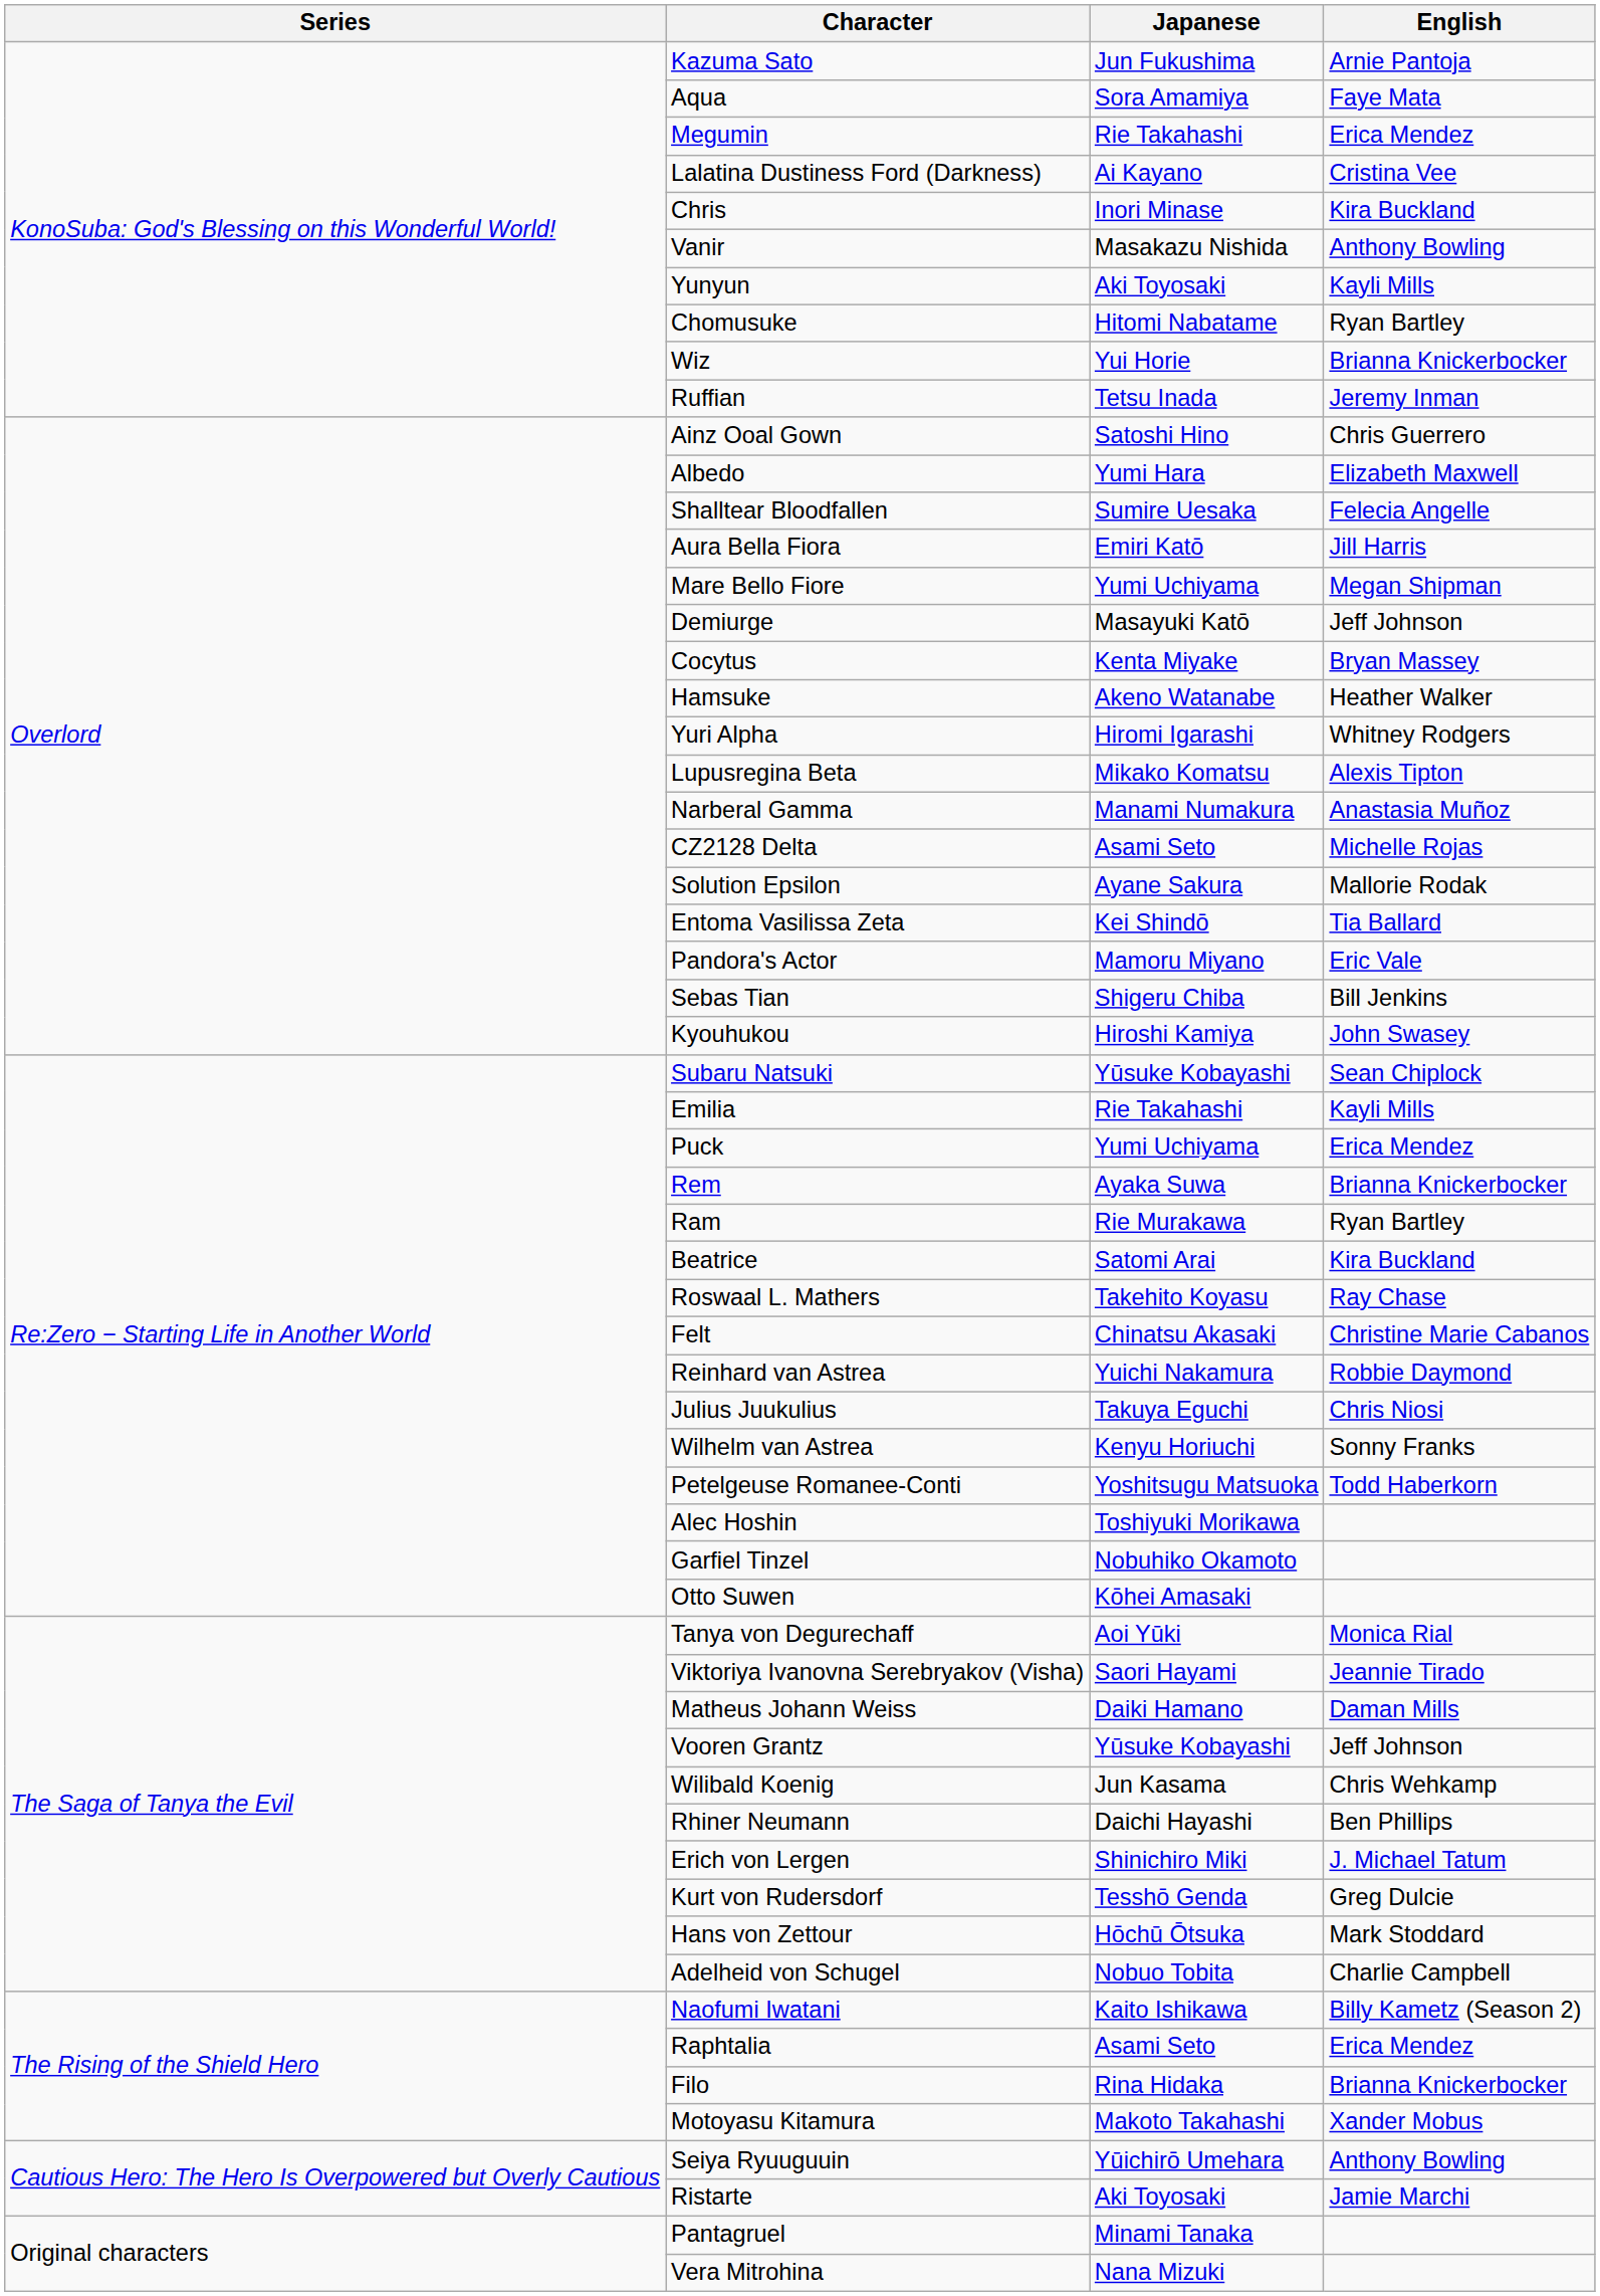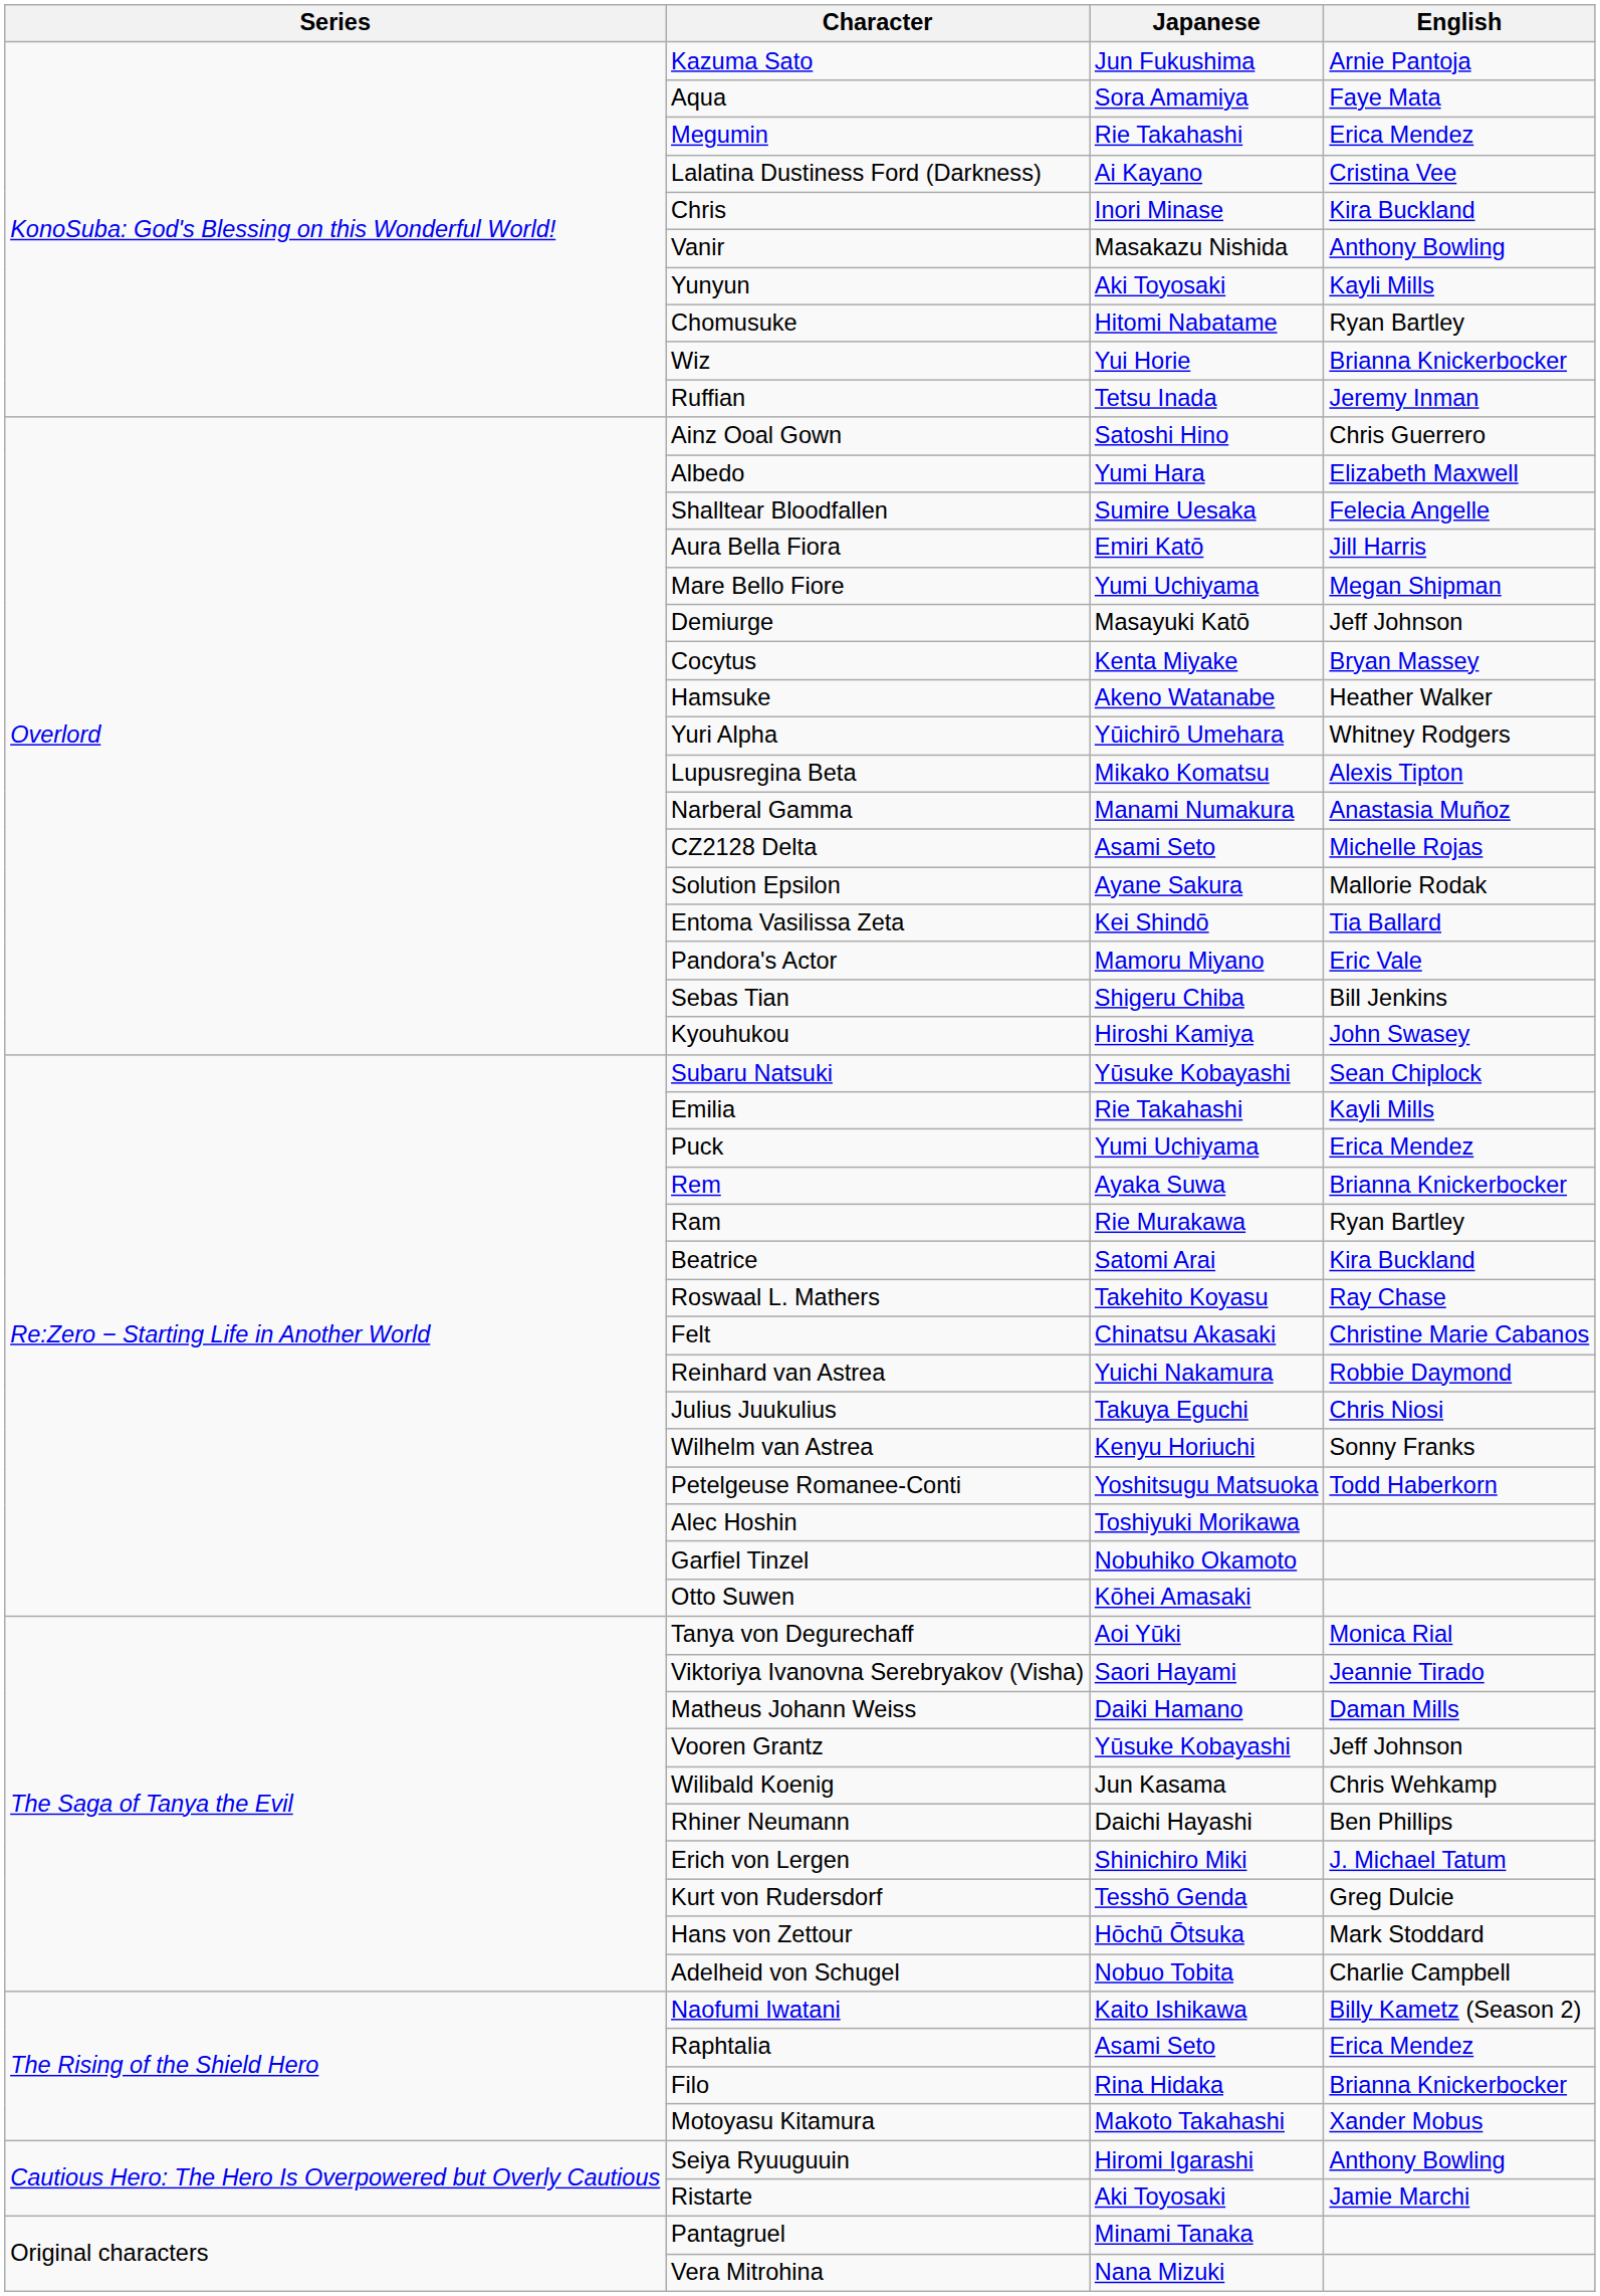Yuri Alpha | Japanese: Hiromi Igarashi -> Yūichirō Umehara
Seiya Ryuuguuin | Japanese: Yūichirō Umehara -> Hiromi Igarashi
